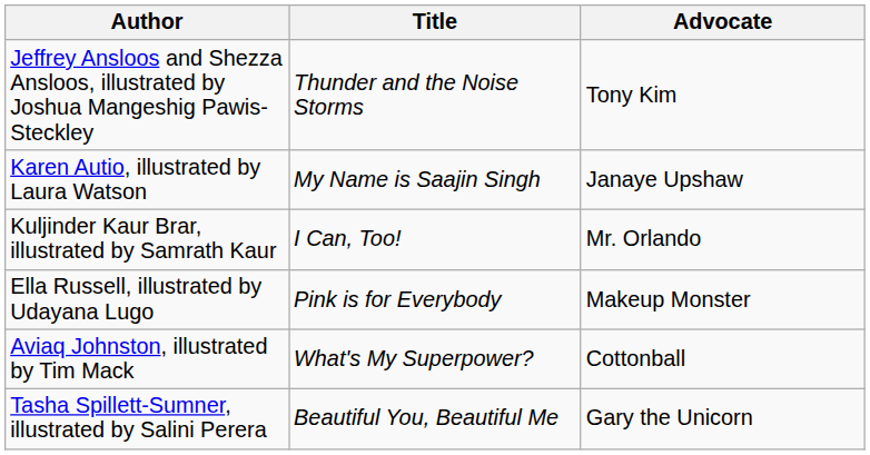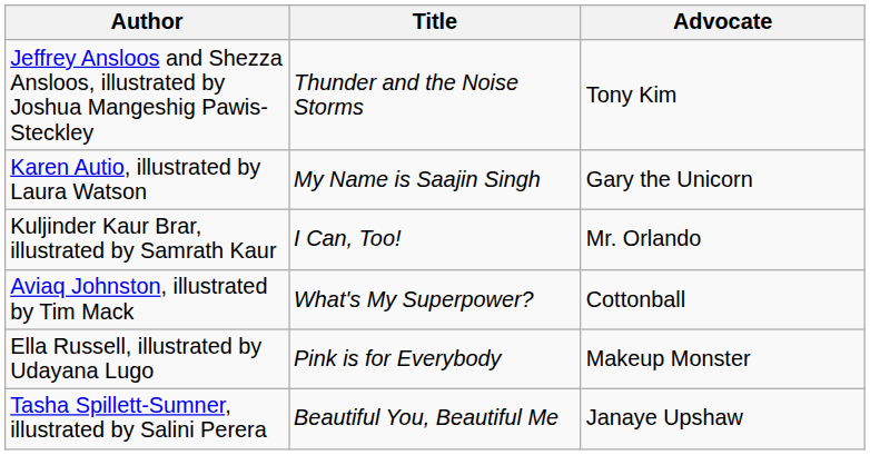Karen Autio, illustrated by Laura Watson | Advocate: Janaye Upshaw -> Gary the Unicorn
rows swapped: Aviaq Johnston, illustrated by Tim Mack <-> Ella Russell, illustrated by Udayana Lugo
Tasha Spillett-Sumner, illustrated by Salini Perera | Advocate: Gary the Unicorn -> Janaye Upshaw
